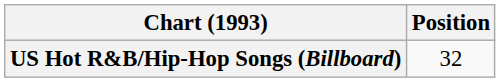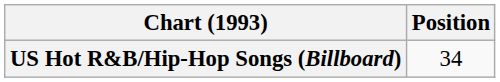US Hot R&B/Hip-Hop Songs (Billboard) | Position: 32 -> 34
